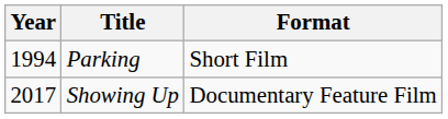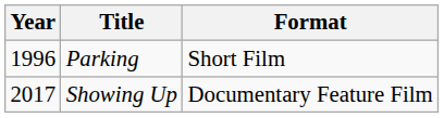Parking | Year: 1994 -> 1996
